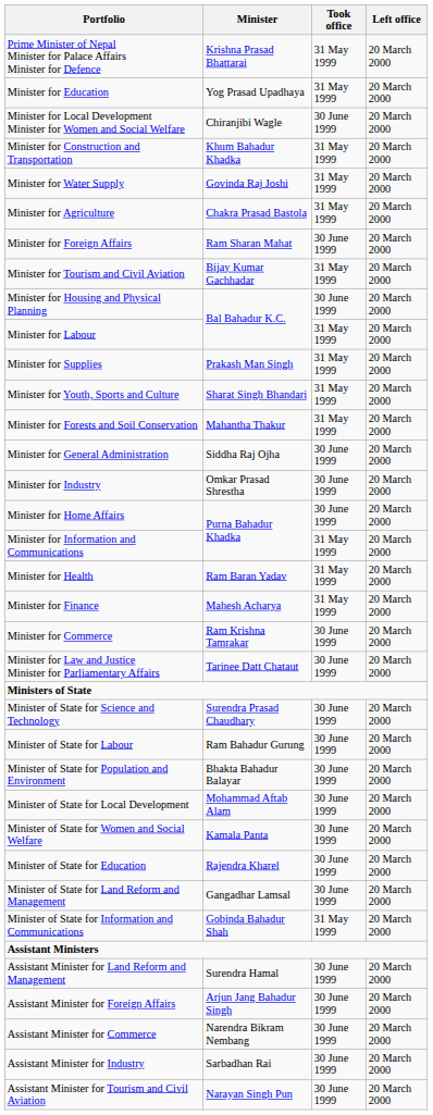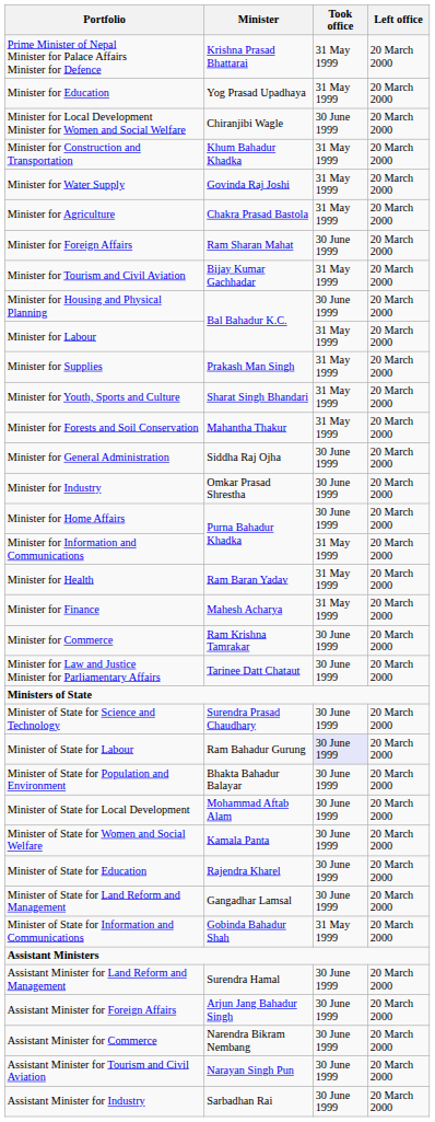Minister of State for Labour | Took office: no background -> lavender background
rows swapped: Assistant Minister for Industry <-> Assistant Minister for Tourism and Civil Aviation
